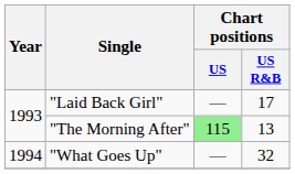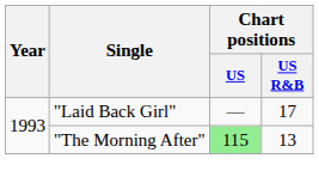- row: 1994 | "What Goes Up" | — | 32
